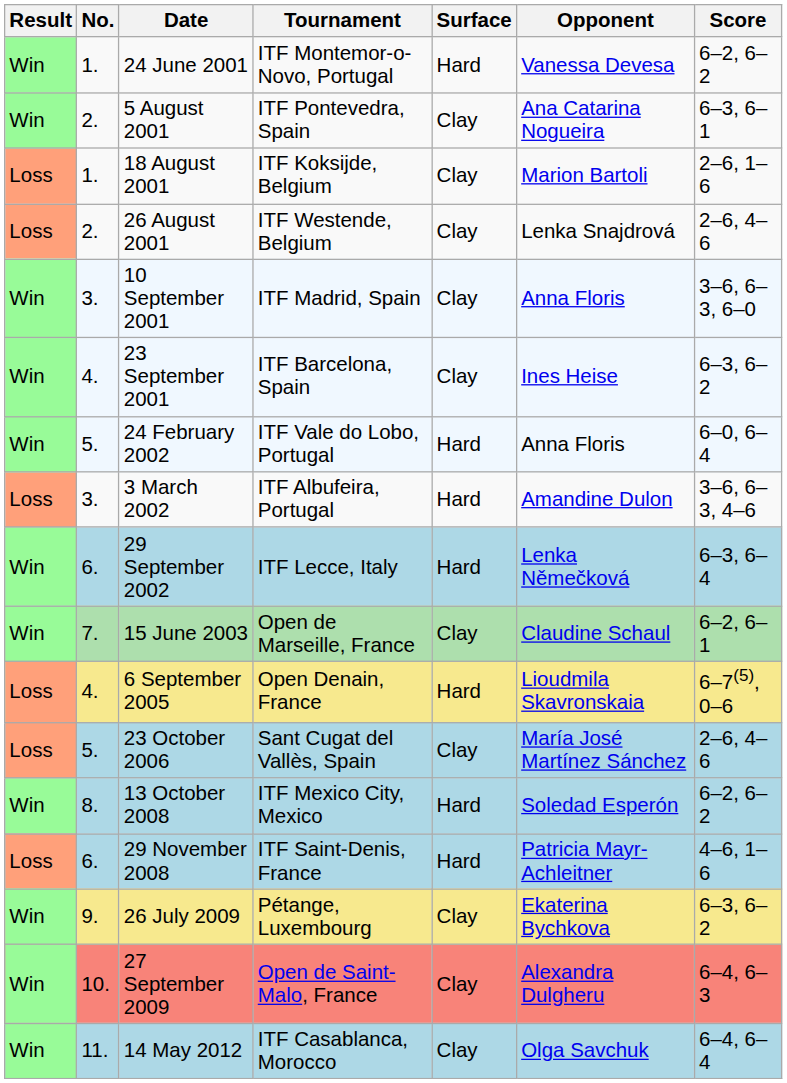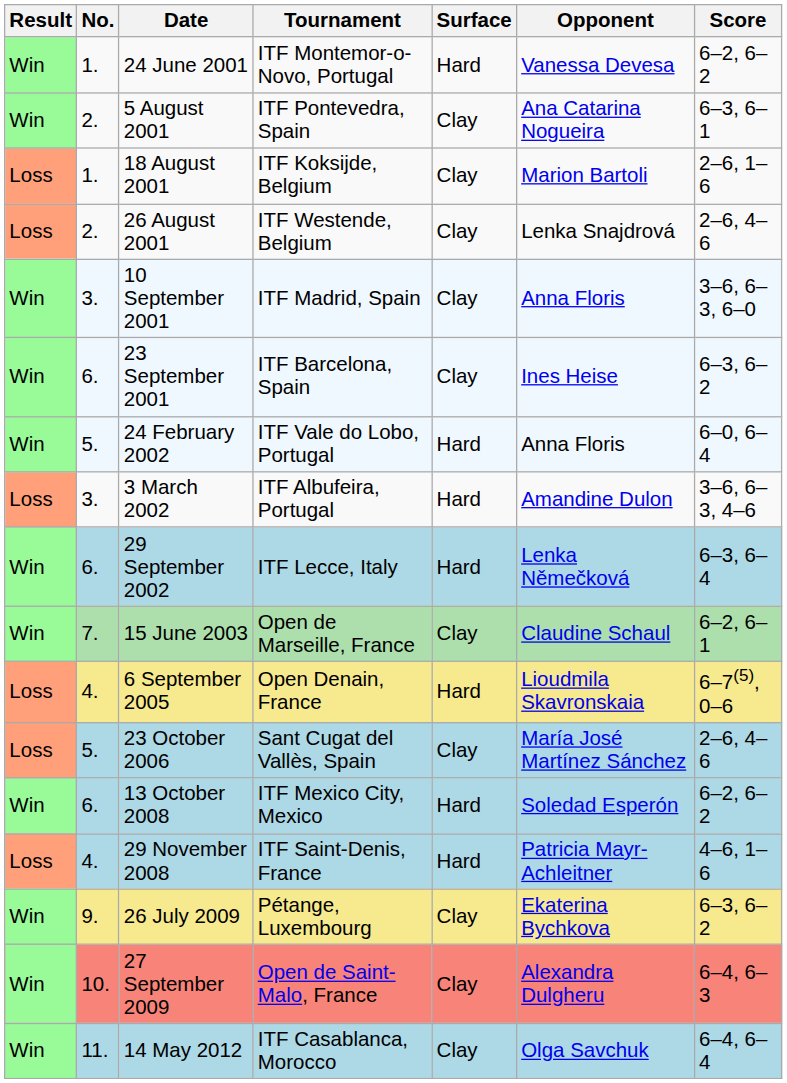23 September 2001 | No.: 4. -> 6.
13 October 2008 | No.: 8. -> 6.
29 November 2008 | No.: 6. -> 4.
